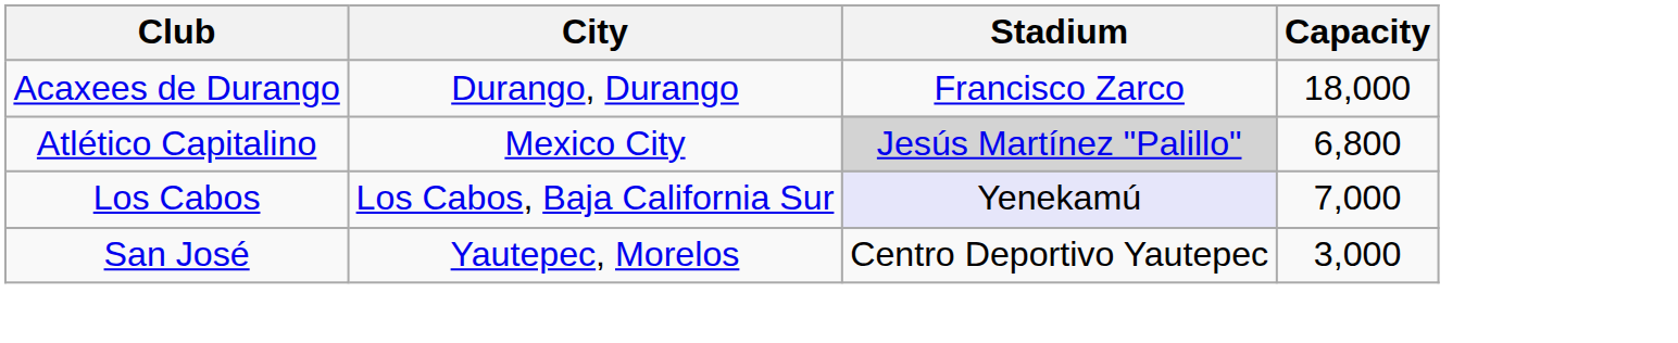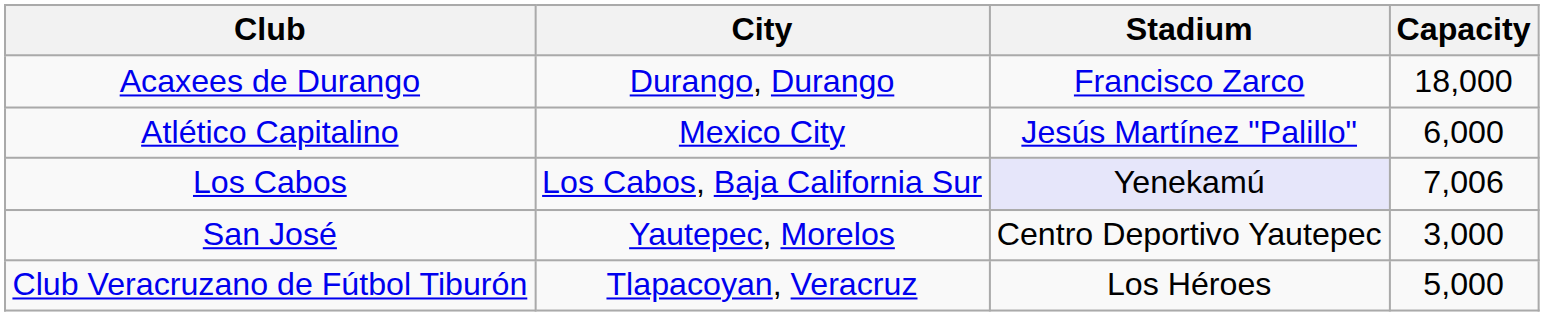Atlético Capitalino | Stadium: lightgrey background -> no background
Atlético Capitalino | Capacity: 6,800 -> 6,000
Los Cabos | Capacity: 7,000 -> 7,006
+ row: Club Veracruzano de Fútbol Tiburón | Tlapacoyan, Veracruz | Los Héroes | 5,000
